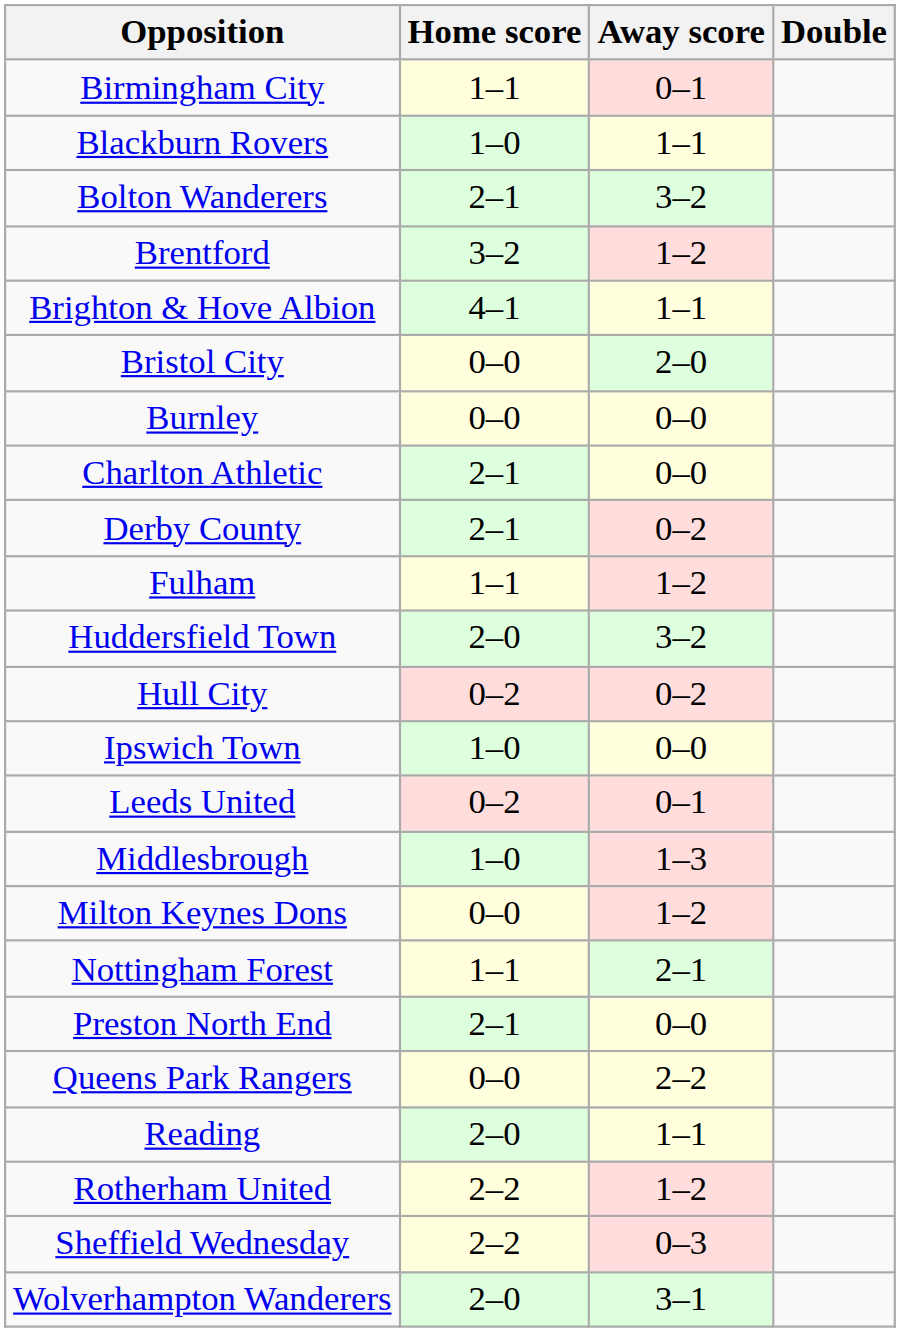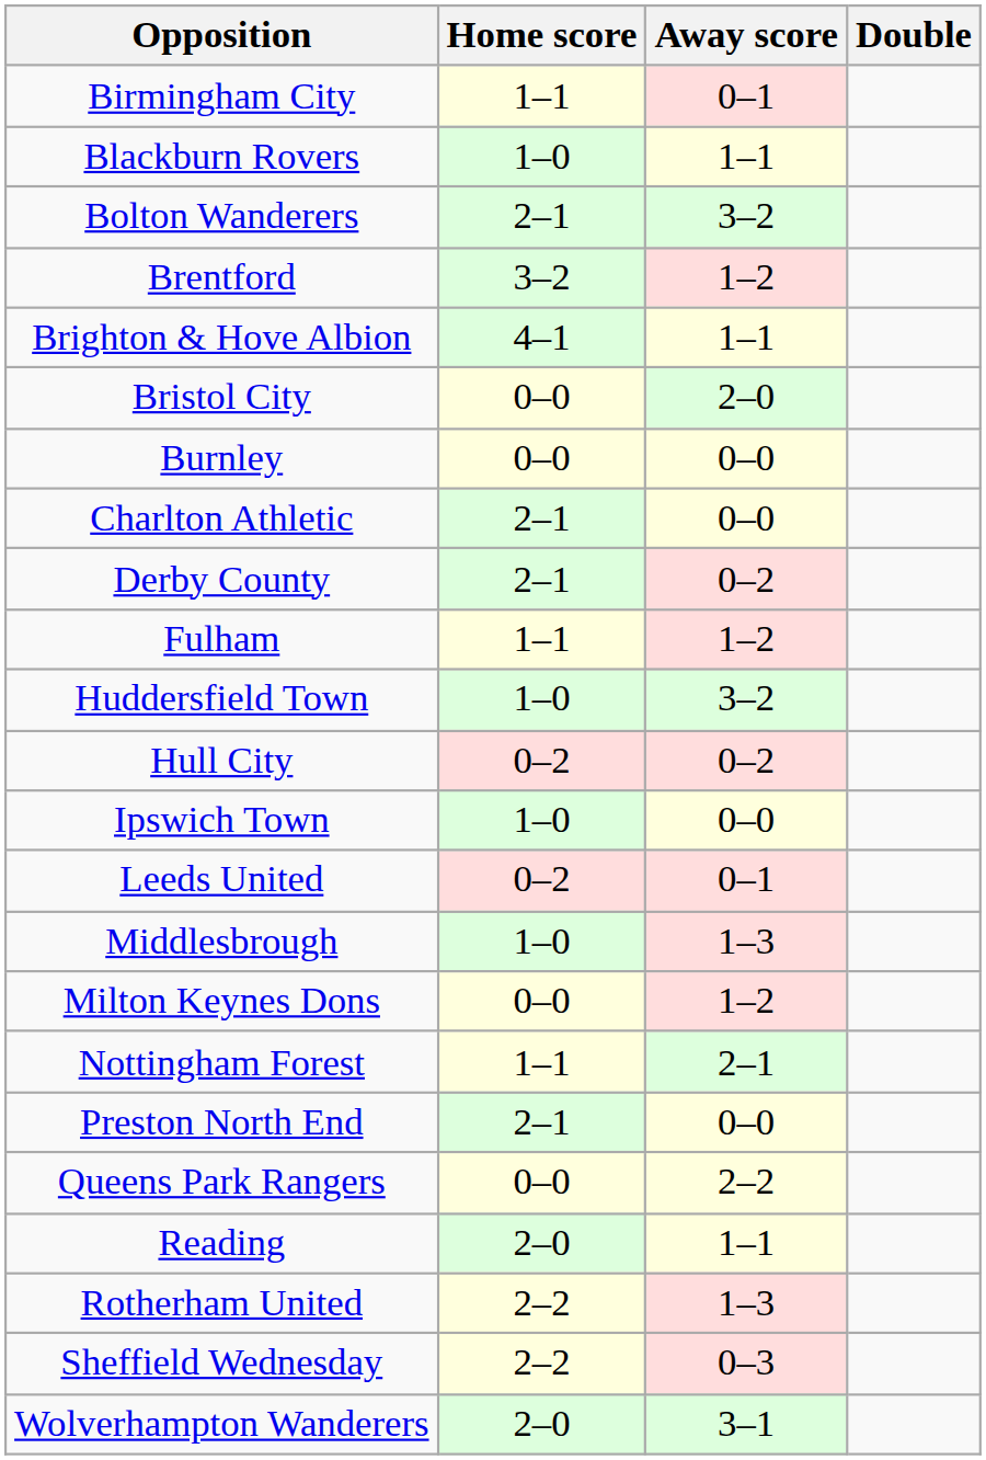Huddersfield Town | Home score: 2–0 -> 1–0
Rotherham United | Away score: 1–2 -> 1–3
